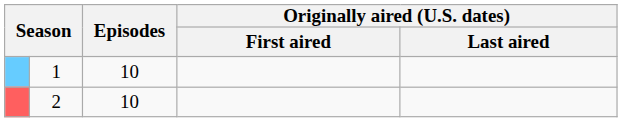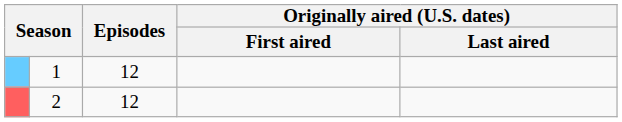1 | Episodes: 10 -> 12
2 | Episodes: 10 -> 12
